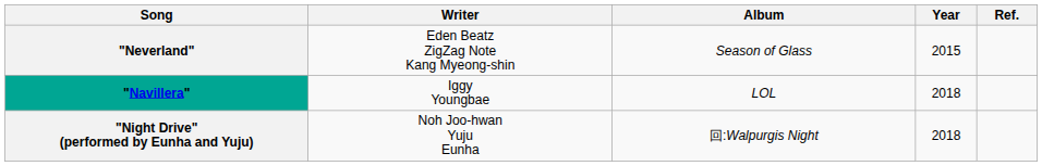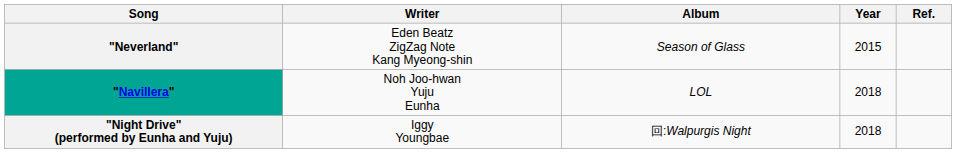"Navillera" | Writer: Iggy Youngbae -> Noh Joo-hwan Yuju Eunha
"Night Drive" (performed by Eunha and Yuju) | Writer: Noh Joo-hwan Yuju Eunha -> Iggy Youngbae
